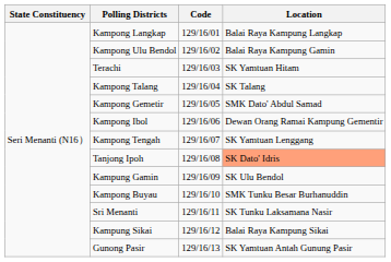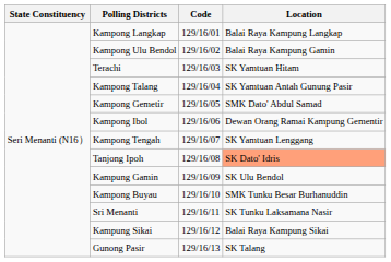Kampong Talang | Location: SK Talang -> SK Yamtuan Antah Gunung Pasir
Gunong Pasir | Location: SK Yamtuan Antah Gunung Pasir -> SK Talang
